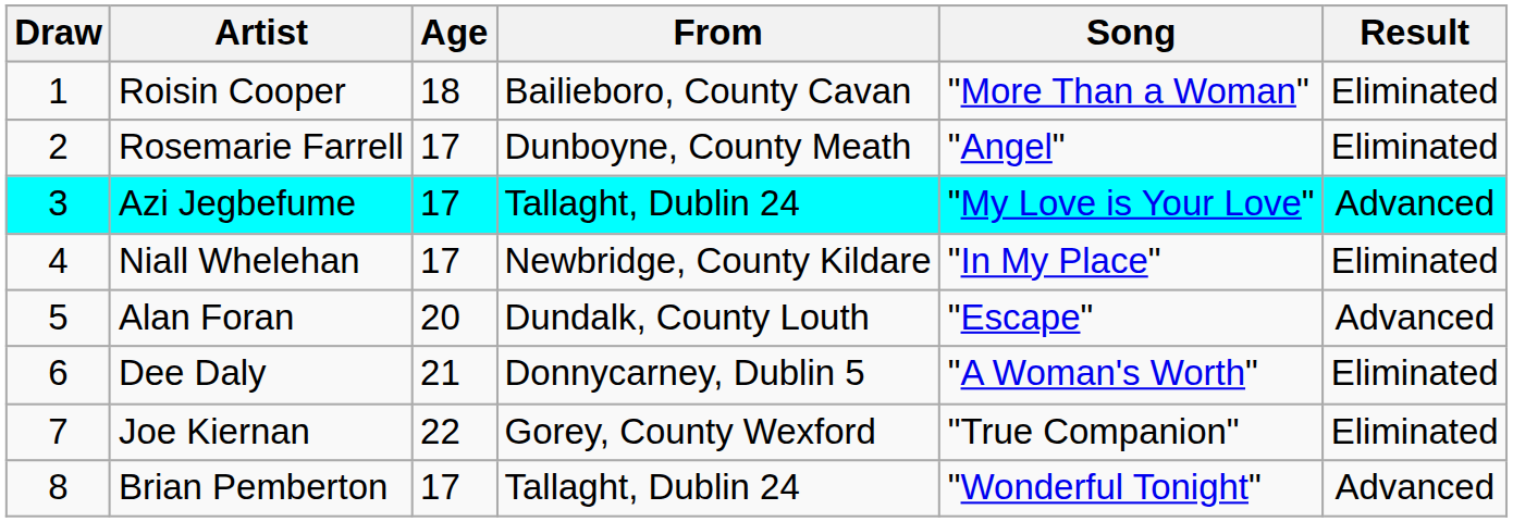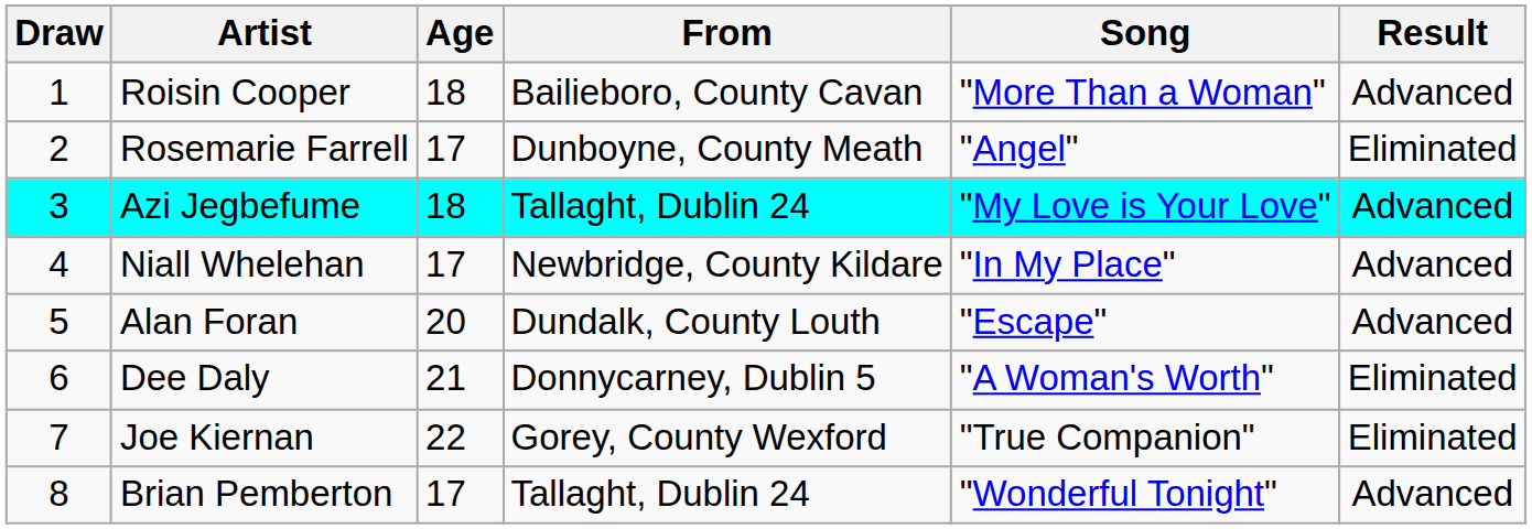Roisin Cooper | Result: Eliminated -> Advanced
Azi Jegbefume | Age: 17 -> 18
Niall Whelehan | Result: Eliminated -> Advanced
